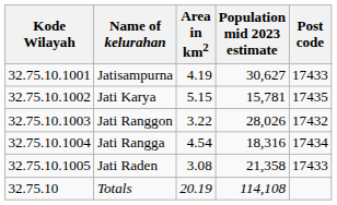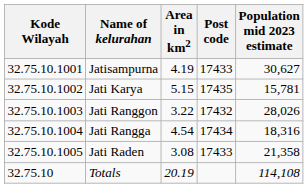columns swapped: Population mid 2023 estimate <-> Post code
